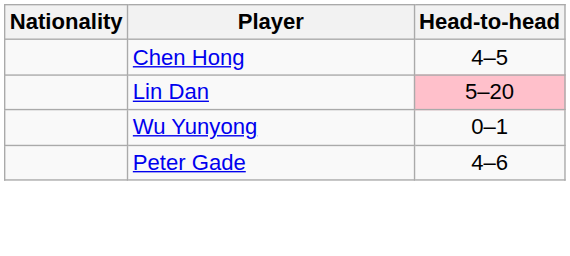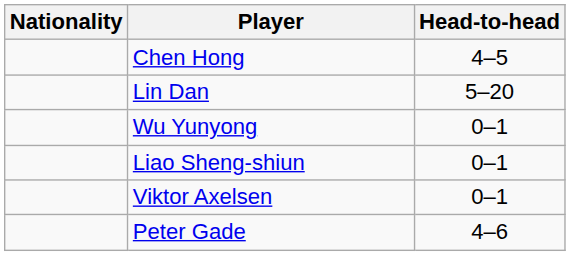Lin Dan | Head-to-head: pink background -> no background
+ row: Liao Sheng-shiun | 0–1
+ row: Viktor Axelsen | 0–1
